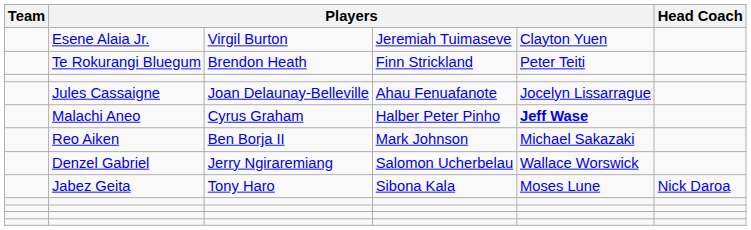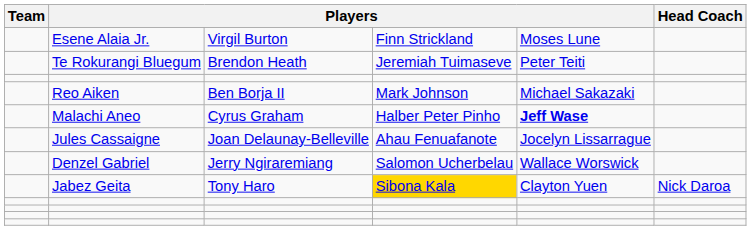Esene Alaia Jr. | column 4: Jeremiah Tuimaseve -> Finn Strickland
Esene Alaia Jr. | column 5: Clayton Yuen -> Moses Lune
Te Rokurangi Bluegum | column 4: Finn Strickland -> Jeremiah Tuimaseve
rows swapped: Reo Aiken <-> Jules Cassaigne
Jabez Geita | column 4: no background -> gold background
Jabez Geita | column 5: Moses Lune -> Clayton Yuen
